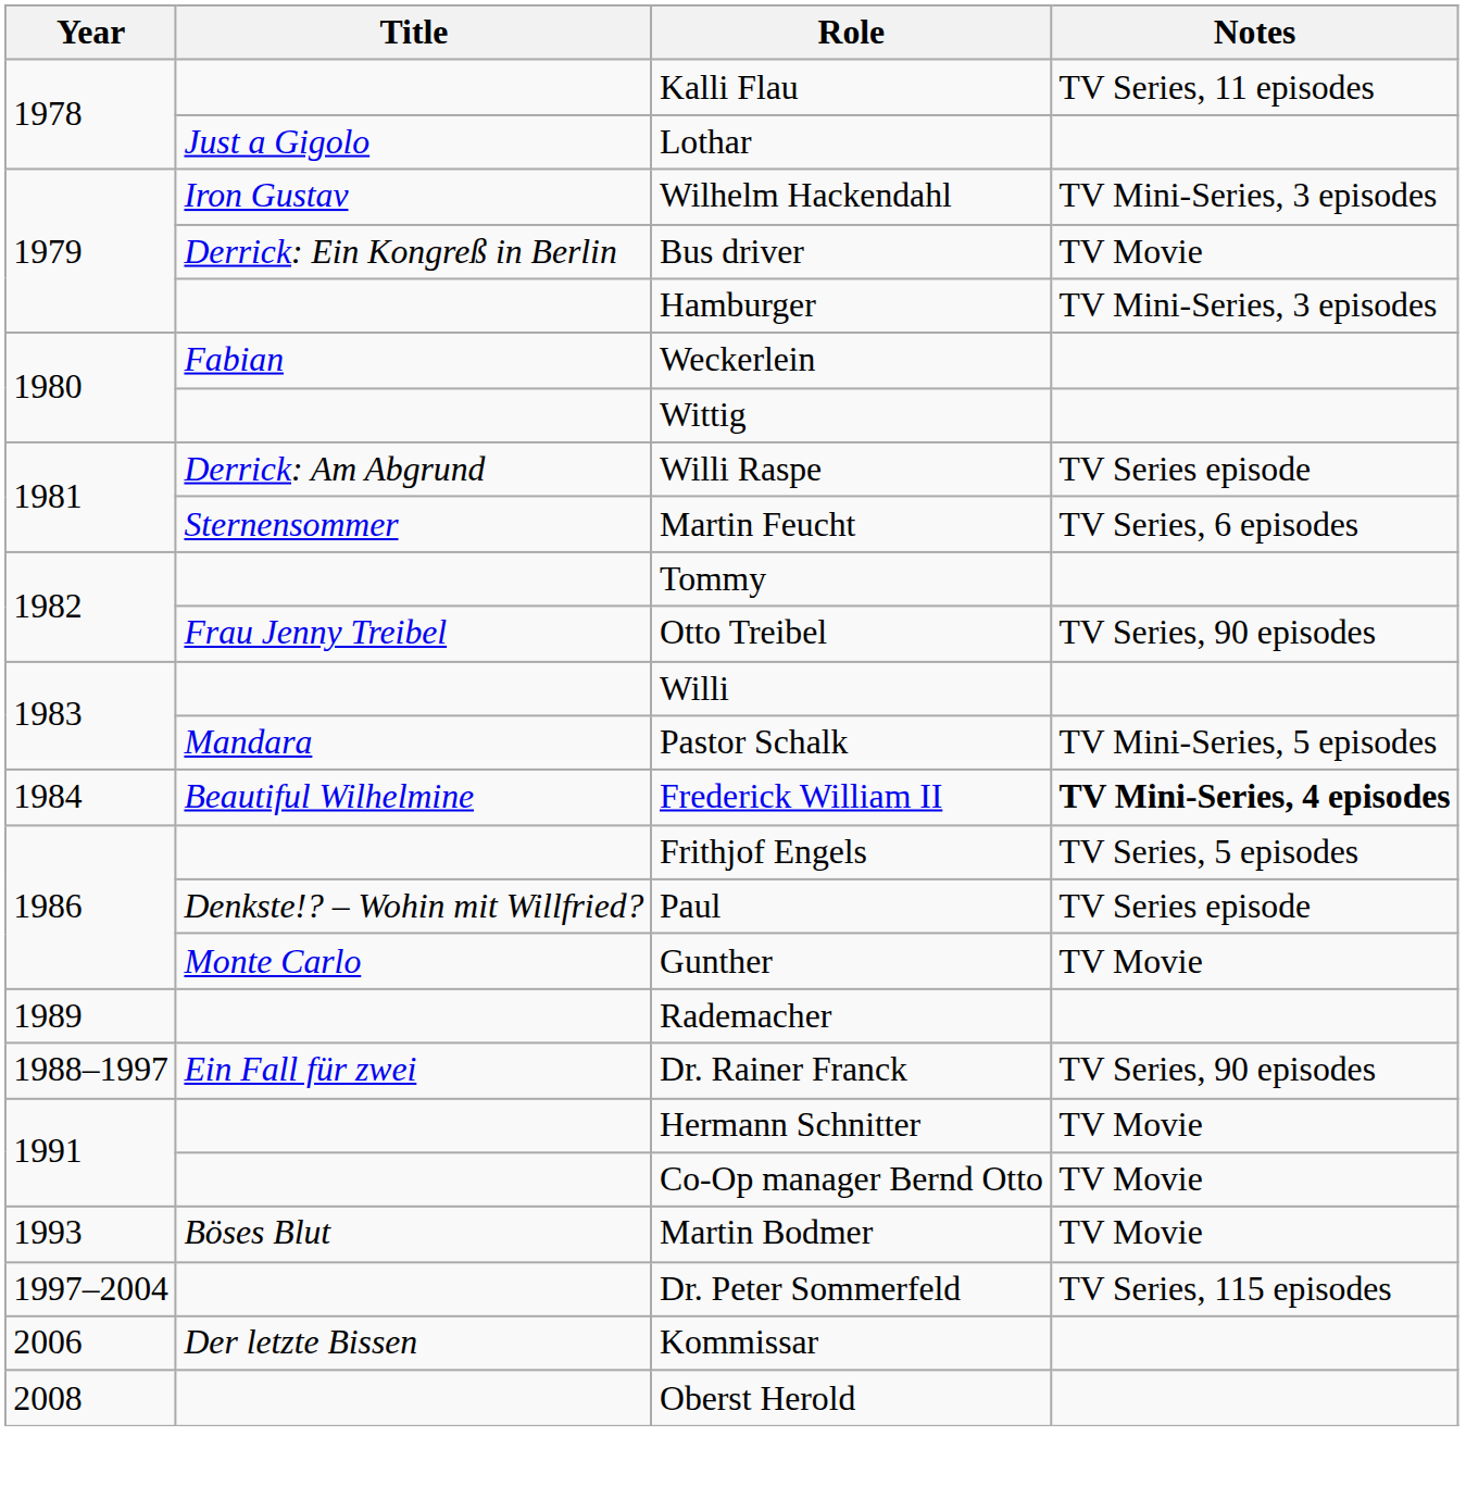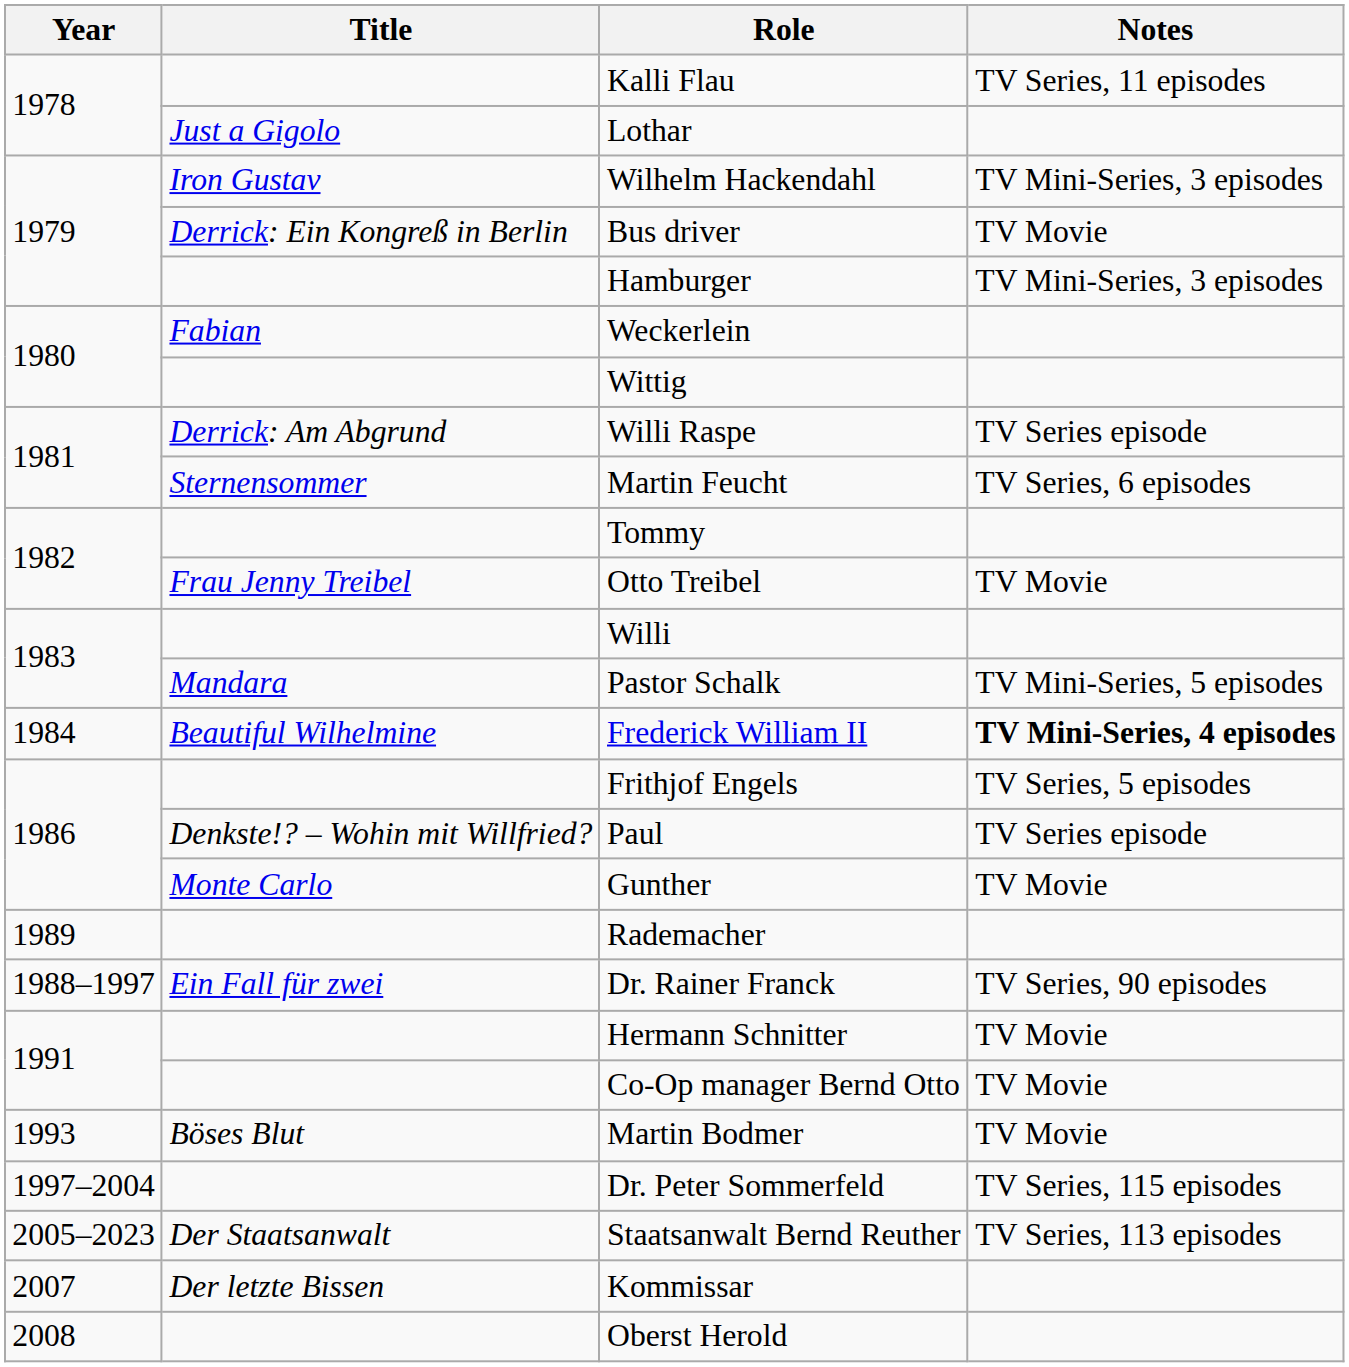Otto Treibel | Notes: TV Series, 90 episodes -> TV Movie
+ row: 2005–2023 | Der Staatsanwalt | Staatsanwalt Bernd Reuther | TV Series, 113 episodes
Kommissar | Year: 2006 -> 2007
